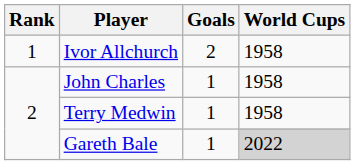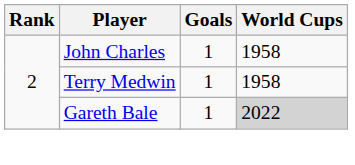- row: 1 | Ivor Allchurch | 2 | 1958
